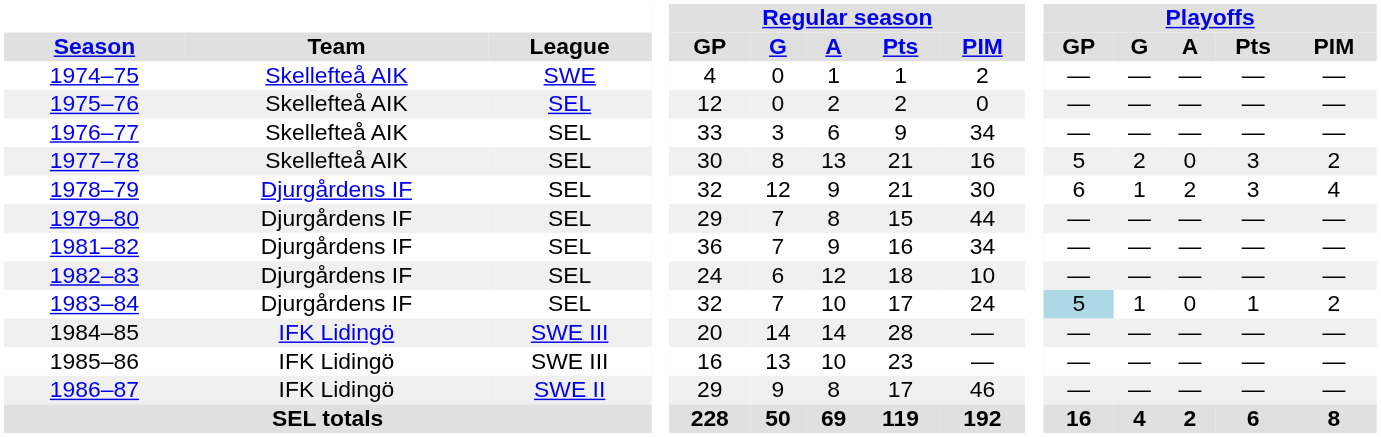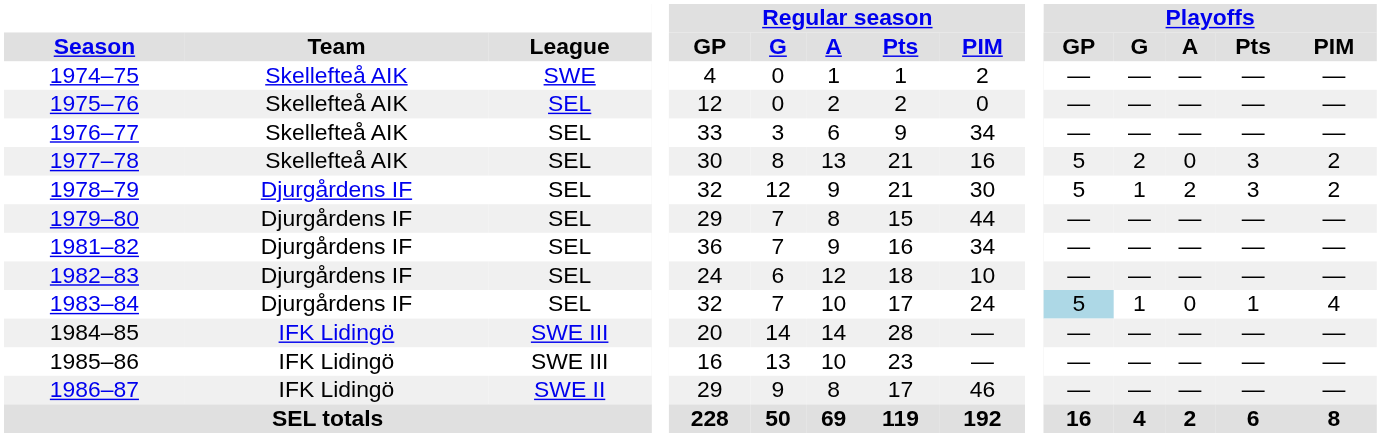1978–79 | Playoffs / GP: 6 -> 5
1978–79 | Playoffs / PIM: 4 -> 2
1983–84 | Playoffs / PIM: 2 -> 4
